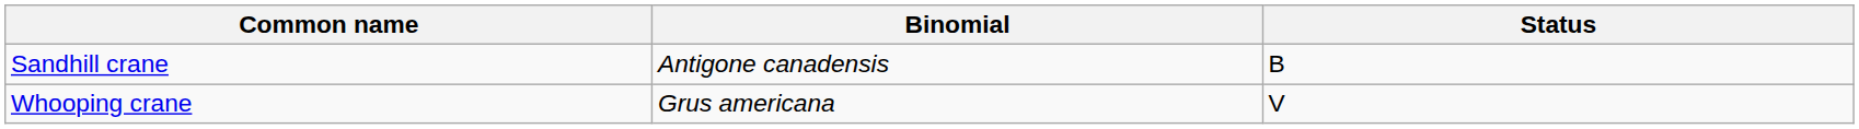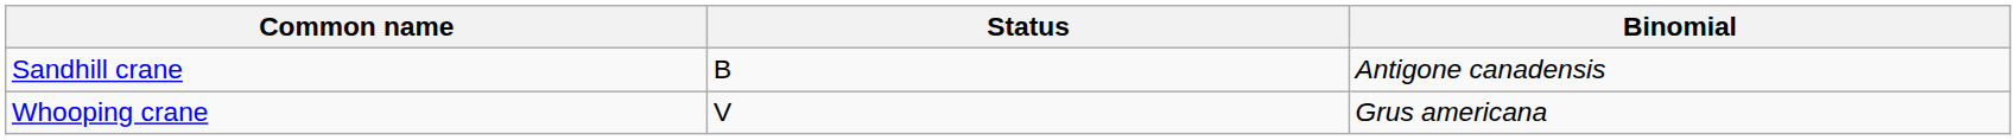columns swapped: Binomial <-> Status
